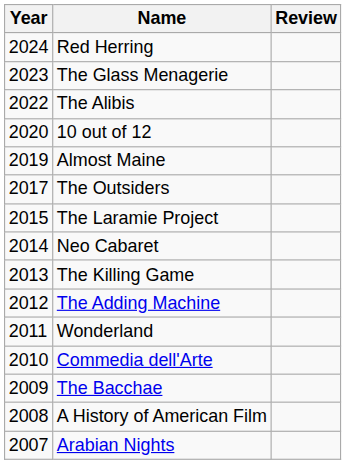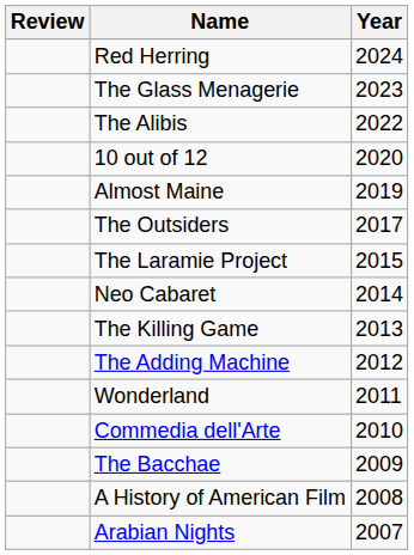columns swapped: Year <-> Review
